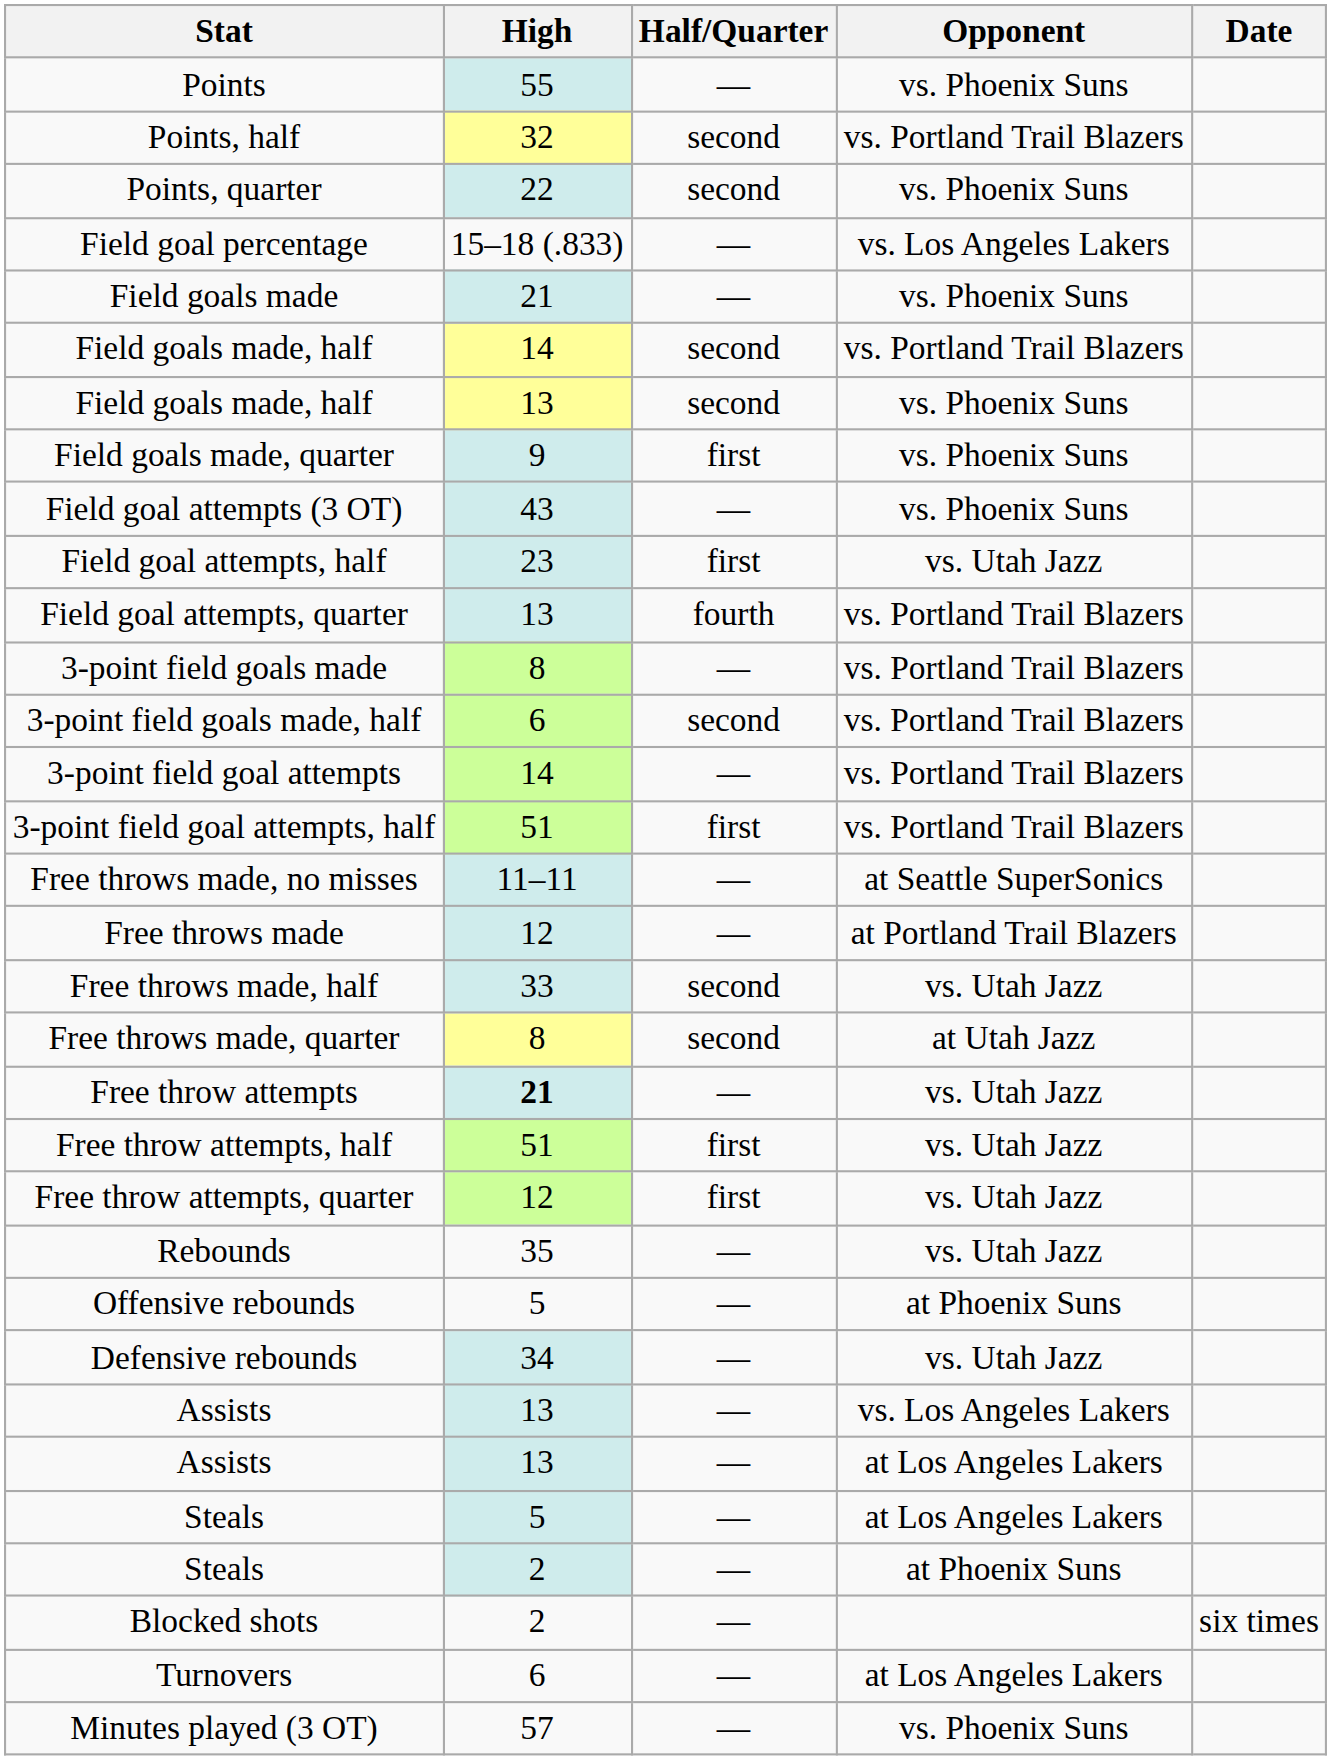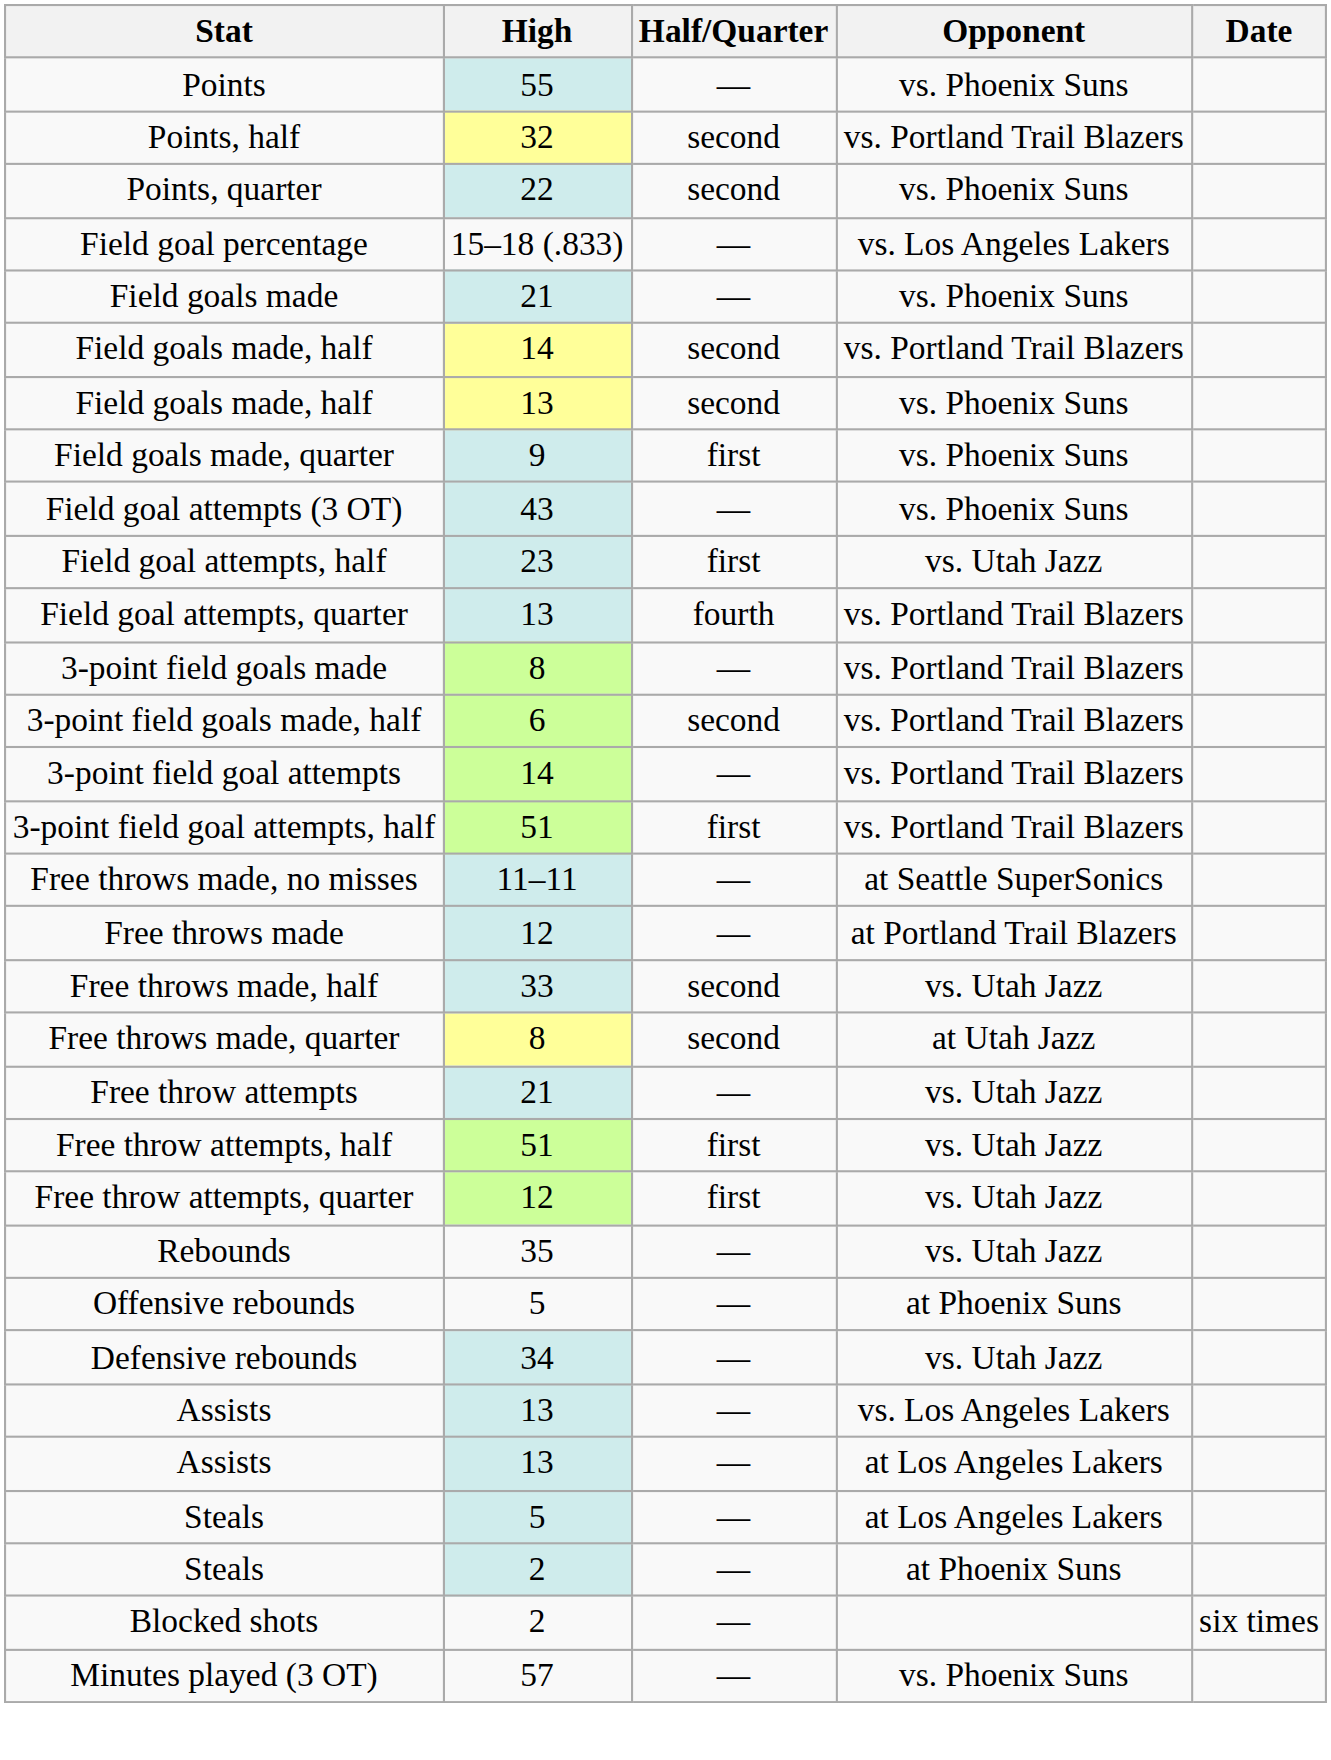Free throw attempts | High: bold -> normal
- row: Turnovers | 6 | — | at Los Angeles Lakers
